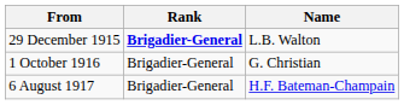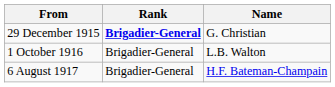29 December 1915 | Name: L.B. Walton -> G. Christian
1 October 1916 | Name: G. Christian -> L.B. Walton
